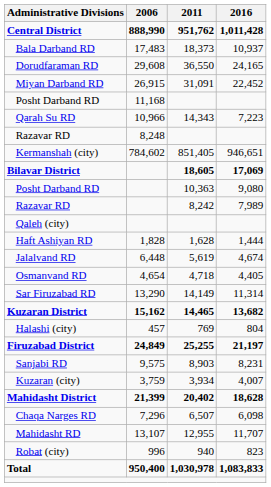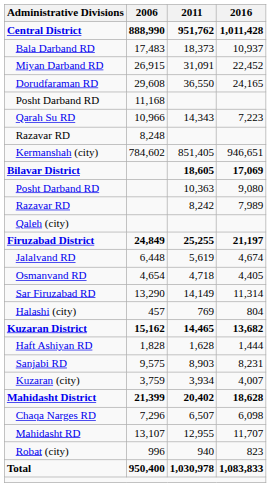rows swapped: Dorudfaraman RD <-> Miyan Darband RD
rows swapped: Firuzabad District <-> Haft Ashiyan RD
rows swapped: Halashi (city) <-> Kuzaran District
